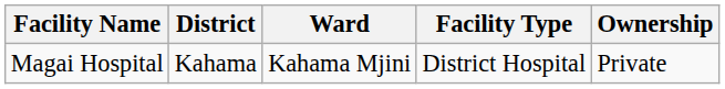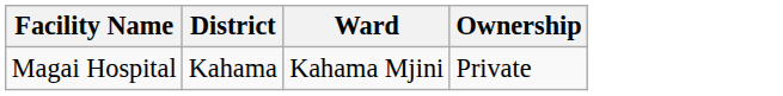- column: Facility Type | District Hospital
